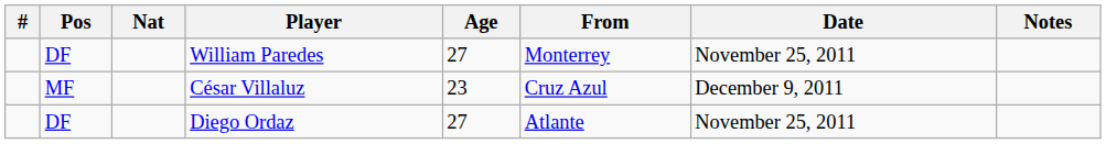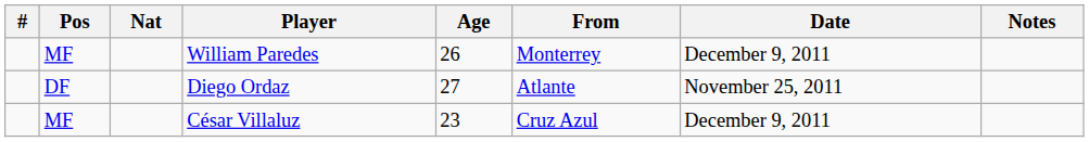William Paredes | Pos: DF -> MF
William Paredes | Age: 27 -> 26
William Paredes | Date: November 25, 2011 -> December 9, 2011
rows swapped: Diego Ordaz <-> César Villaluz
